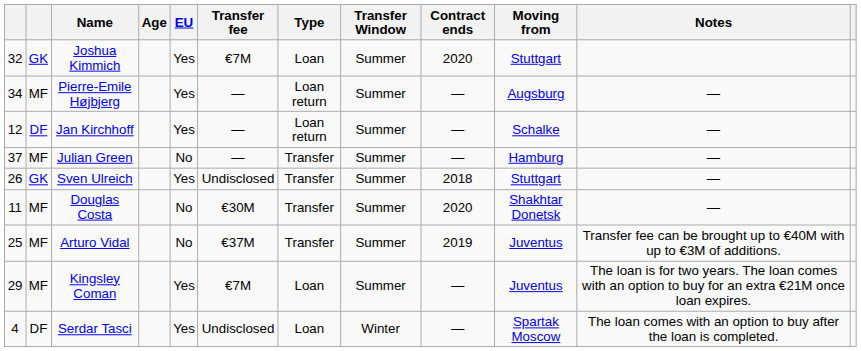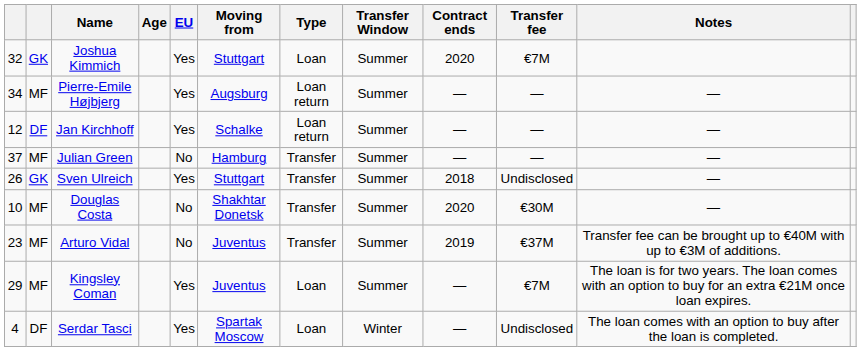columns swapped: Moving from <-> Transfer fee
Douglas Costa | column 1: 11 -> 10
Arturo Vidal | column 1: 25 -> 23
